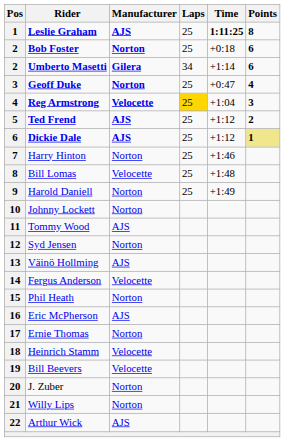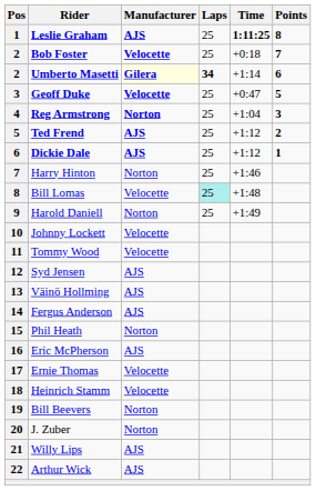Bob Foster | Manufacturer: Norton -> Velocette
Bob Foster | Points: 6 -> 7
Umberto Masetti | Manufacturer: no background -> lightyellow background
Umberto Masetti | Laps: normal -> bold
Geoff Duke | Manufacturer: Norton -> Velocette
Geoff Duke | Points: 4 -> 5
Reg Armstrong | Manufacturer: Velocette -> Norton
Reg Armstrong | Laps: gold background -> no background
Dickie Dale | Points: khaki background -> no background
Bill Lomas | Laps: no background -> paleturquoise background
Johnny Lockett | Manufacturer: Norton -> Velocette
Tommy Wood | Manufacturer: AJS -> Velocette
Syd Jensen | Manufacturer: Norton -> AJS
Fergus Anderson | Manufacturer: Velocette -> AJS
Ernie Thomas | Manufacturer: Norton -> Velocette
Bill Beevers | Manufacturer: Velocette -> Norton
Willy Lips | Manufacturer: Norton -> AJS
